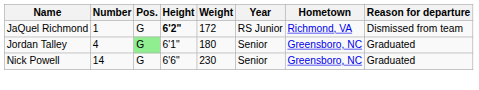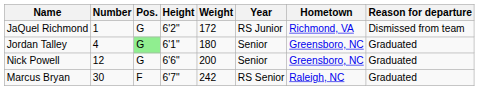JaQuel Richmond | Height: bold -> normal
Nick Powell | Number: 14 -> 12
Nick Powell | Weight: 230 -> 200
+ row: Marcus Bryan | 30 | F | 6'7" | 242 | RS Senior | Raleigh, NC | Graduated
